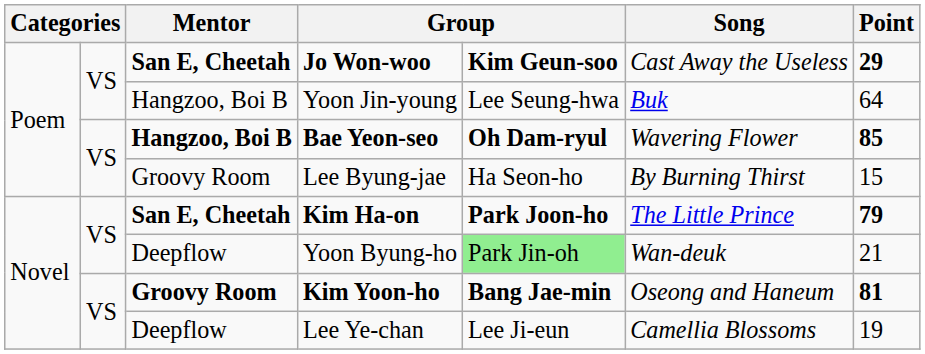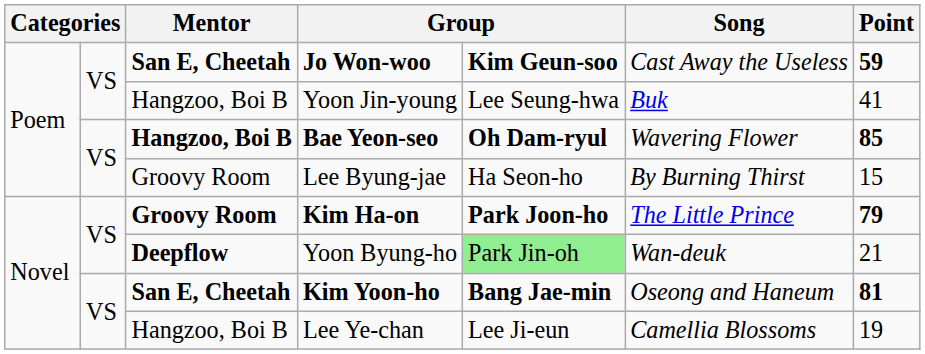Jo Won-woo | Point: 29 -> 59
Yoon Jin-young | Point: 64 -> 41
Kim Ha-on | Mentor: San E, Cheetah -> Groovy Room
Yoon Byung-ho | Mentor: normal -> bold
Kim Yoon-ho | Mentor: Groovy Room -> San E, Cheetah
Lee Ye-chan | Mentor: Deepflow -> Hangzoo, Boi B
